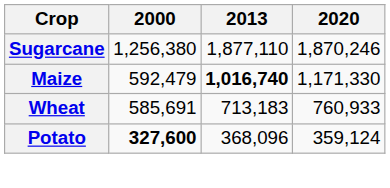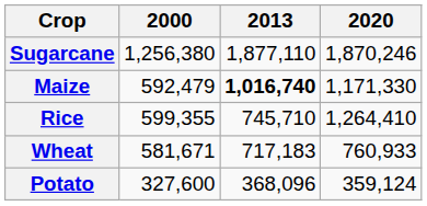+ row: Rice | 599,355 | 745,710 | 1,264,410
Wheat | 2000: 585,691 -> 581,671
Wheat | 2013: 713,183 -> 717,183
Potato | 2000: bold -> normal
